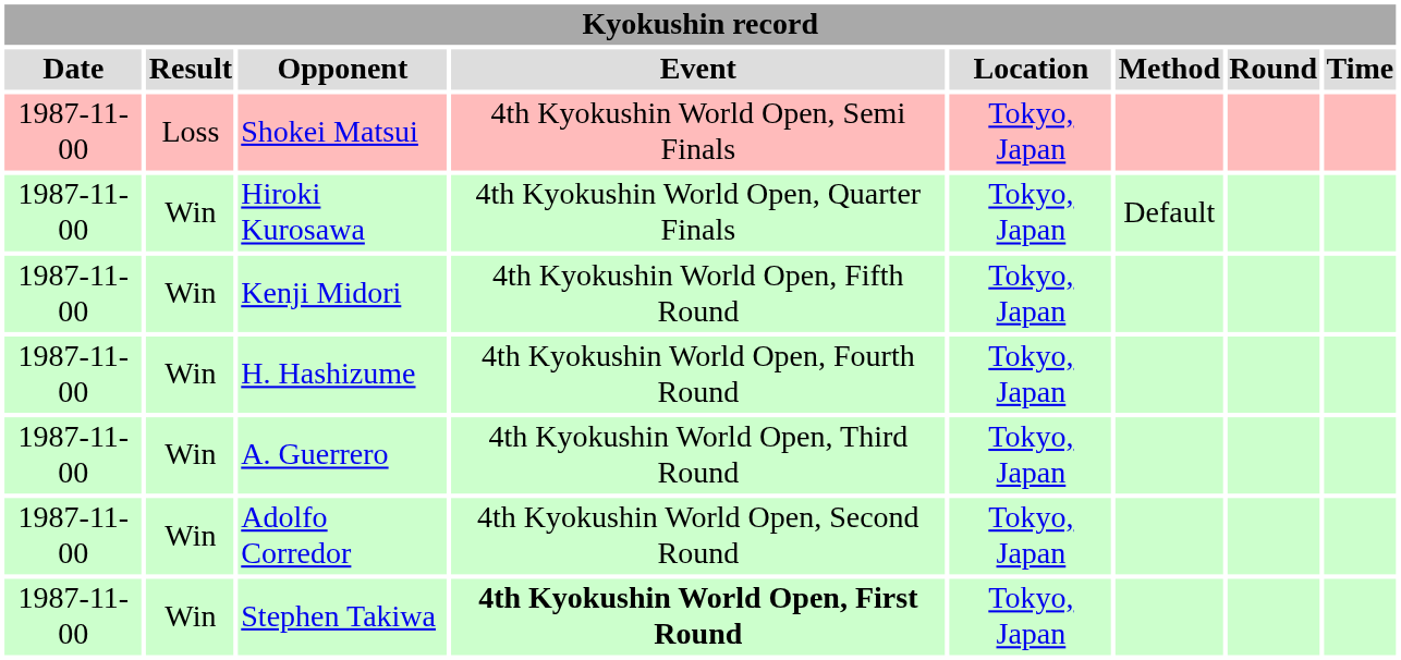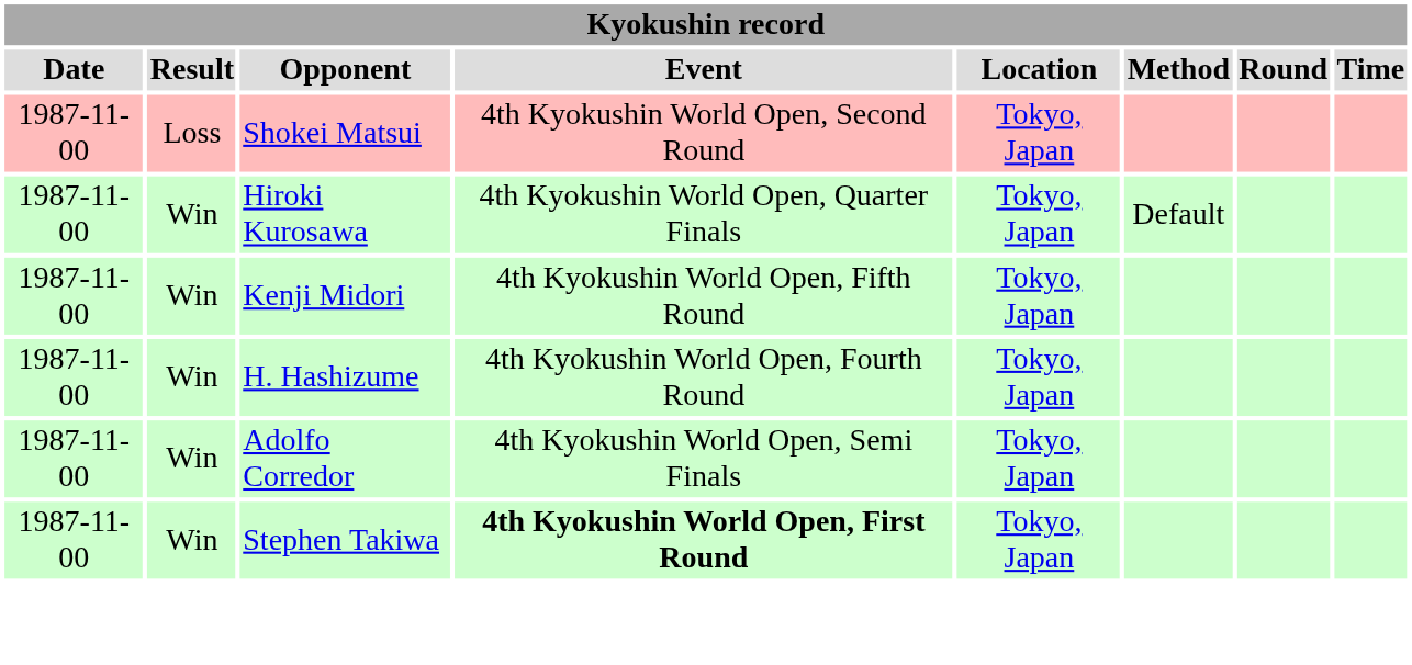Shokei Matsui | Event: 4th Kyokushin World Open, Semi Finals -> 4th Kyokushin World Open, Second Round
- row: 1987-11-00 | Win | A. Guerrero | 4th Kyokushin World Open, Third Round | Tokyo, Japan
Adolfo Corredor | Event: 4th Kyokushin World Open, Second Round -> 4th Kyokushin World Open, Semi Finals
